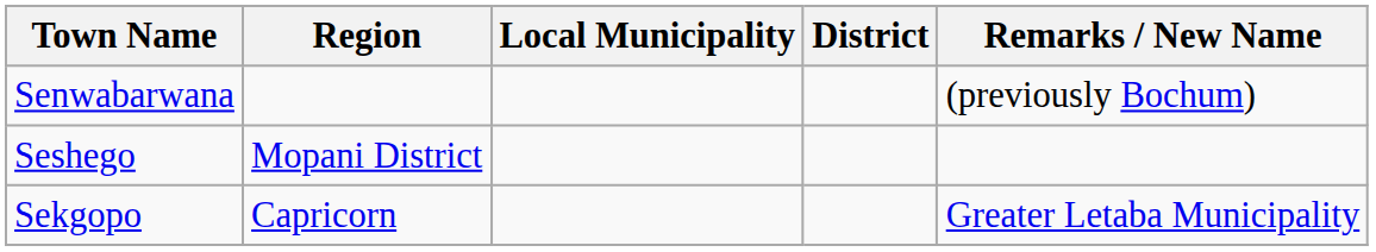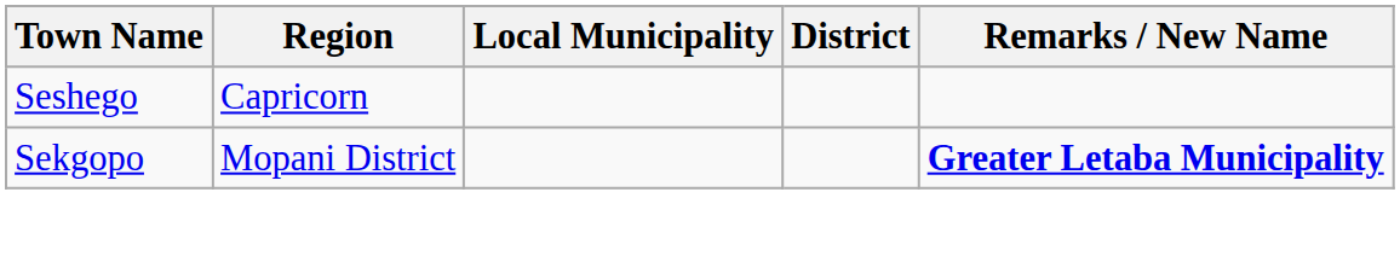- row: Senwabarwana | (previously Bochum)
Seshego | Region: Mopani District -> Capricorn
Sekgopo | Region: Capricorn -> Mopani District
Sekgopo | Remarks / New Name: normal -> bold
